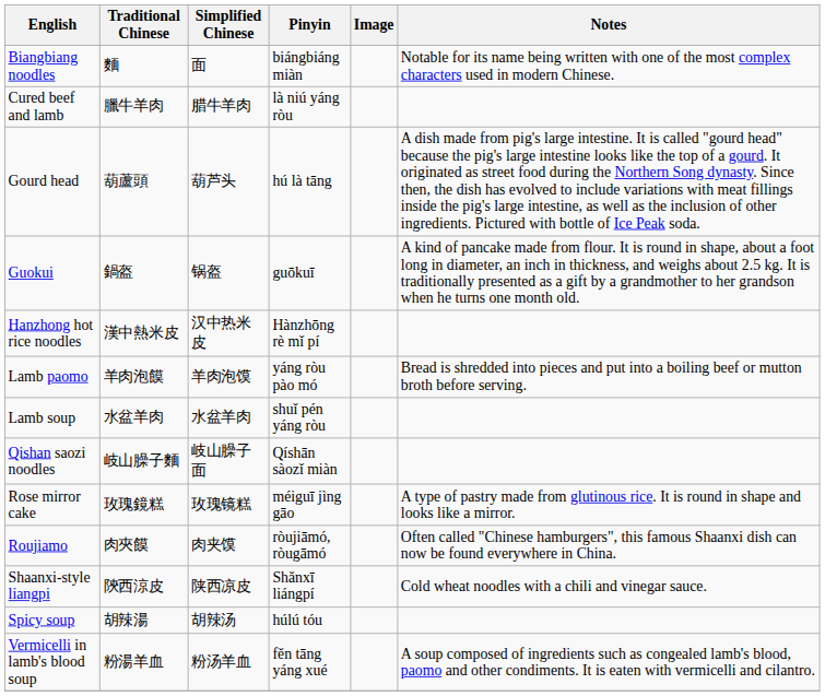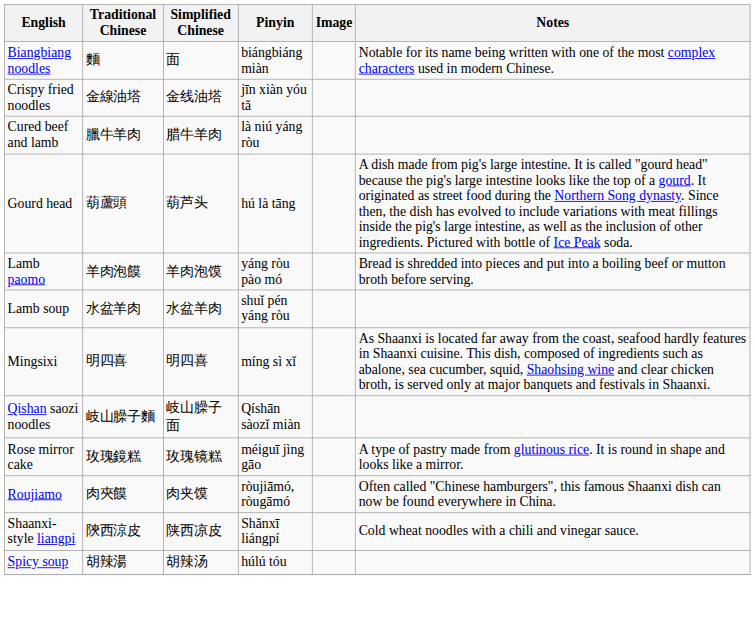+ row: Crispy fried noodles | 金線油塔 | 金线油塔 | jīn xiàn yóu tǎ
- row: Guokui | 鍋盔 | 锅盔 | guōkuī | A kind of pancake made from flour. It is round in shape, about a foot long in diameter, an inch in thickness, and weighs about 2.5 kg. It is traditionally presented as a gift by a grandmother to her grandson when he turns one month old.
- row: Hanzhong hot rice noodles | 漢中熱米皮 | 汉中热米皮 | Hànzhōng rè mǐ pí
+ row: Mingsixi | 明四喜 | 明四喜 | míng sì xǐ | As Shaanxi is located far away from the coast, seafood hardly features in Shaanxi cuisine. This dish, composed of ingredients such as abalone, sea cucumber, squid, Shaohsing wine and clear chicken broth, is served only at major banquets and festivals in Shaanxi.
- row: Vermicelli in lamb's blood soup | 粉湯羊血 | 粉汤羊血 | fěn tāng yáng xué | A soup composed of ingredients such as congealed lamb's blood, paomo and other condiments. It is eaten with vermicelli and cilantro.
